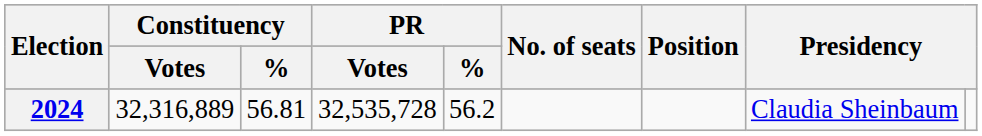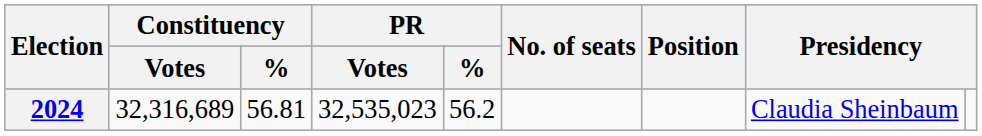2024 | Constituency / Votes: 32,316,889 -> 32,316,689
2024 | PR / Votes: 32,535,728 -> 32,535,023
